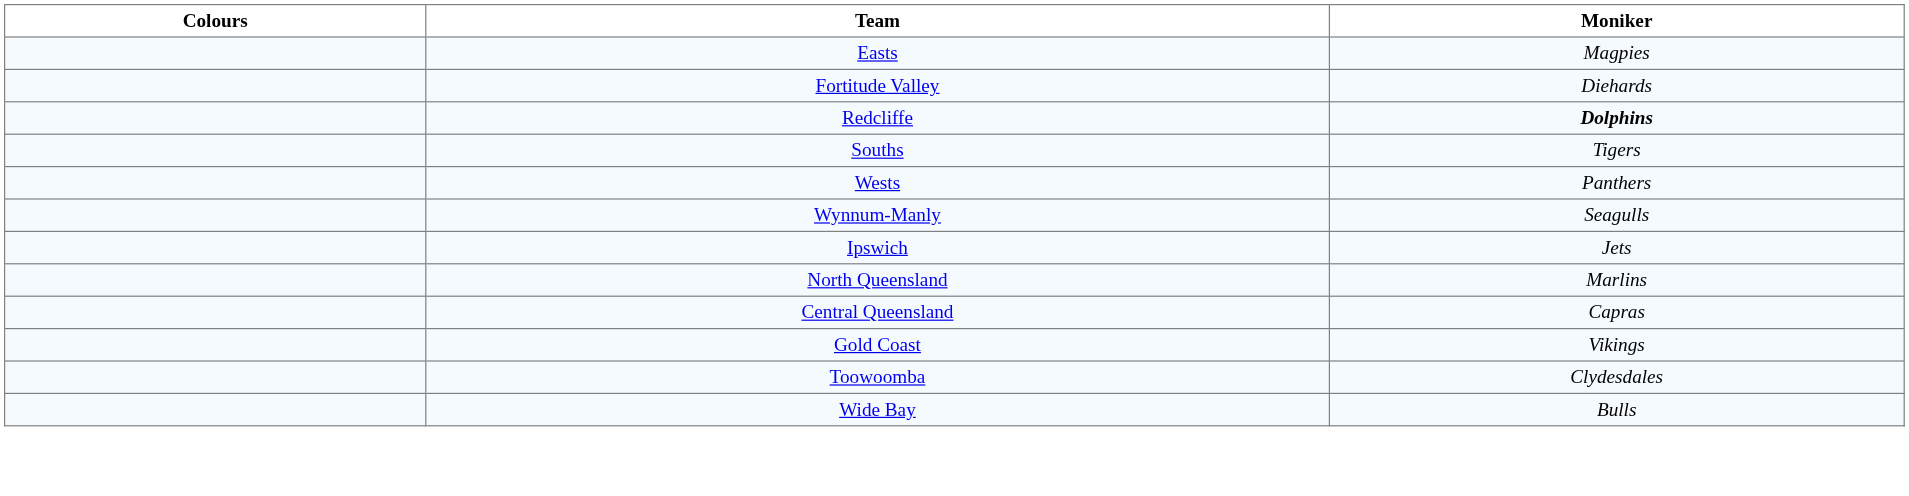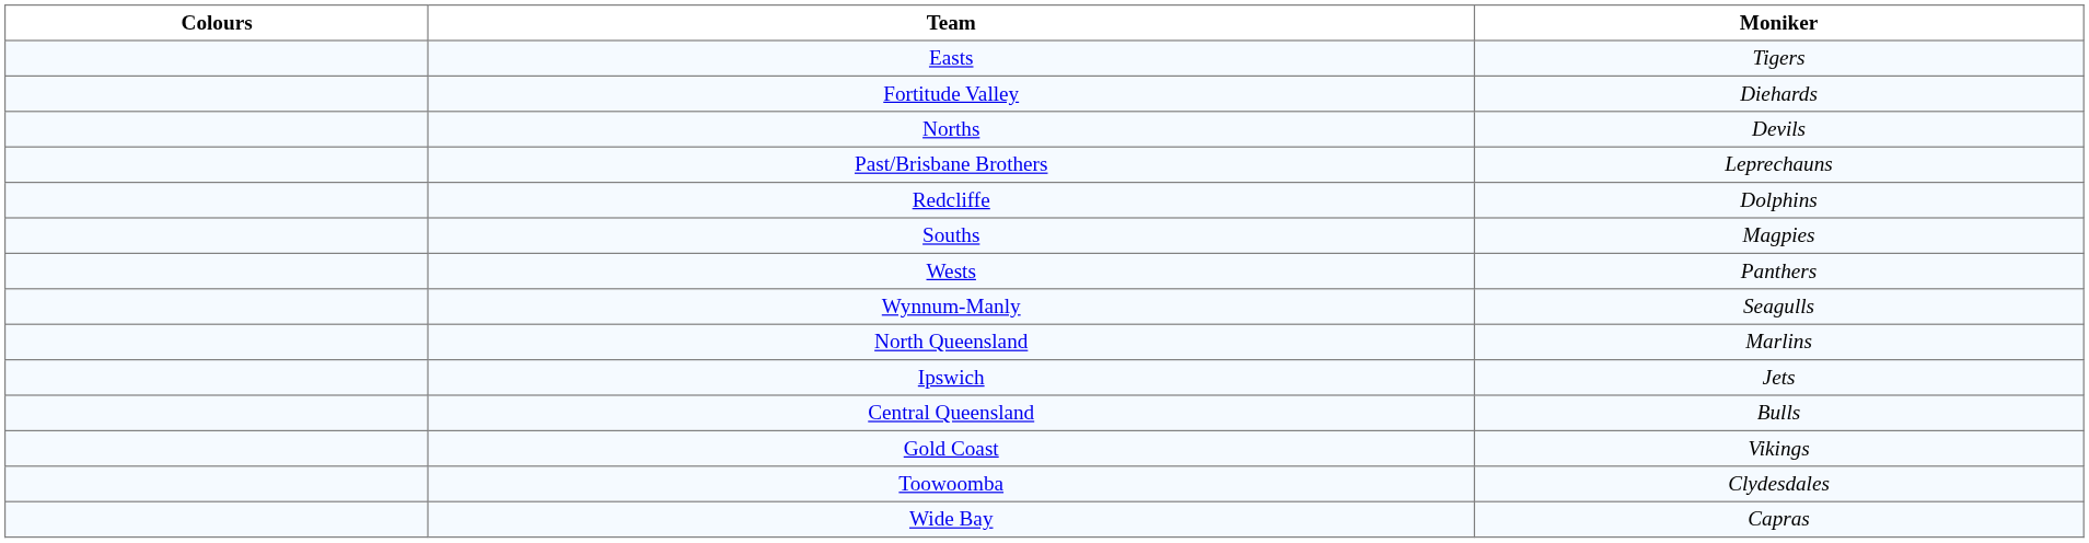Easts | Moniker: Magpies -> Tigers
+ row: Norths | Devils
+ row: Past/Brisbane Brothers | Leprechauns
Redcliffe | Moniker: bold -> normal
Souths | Moniker: Tigers -> Magpies
rows swapped: Ipswich <-> North Queensland
Central Queensland | Moniker: Capras -> Bulls
Wide Bay | Moniker: Bulls -> Capras
